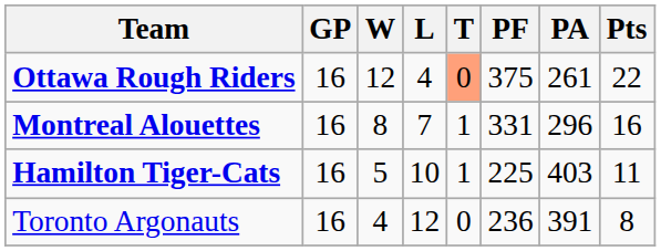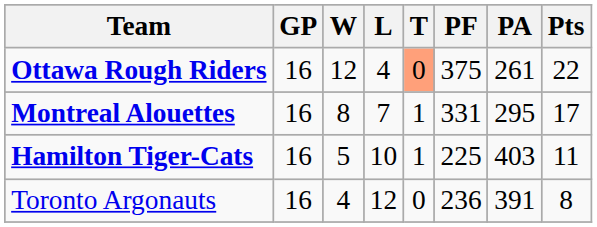Montreal Alouettes | PA: 296 -> 295
Montreal Alouettes | Pts: 16 -> 17
